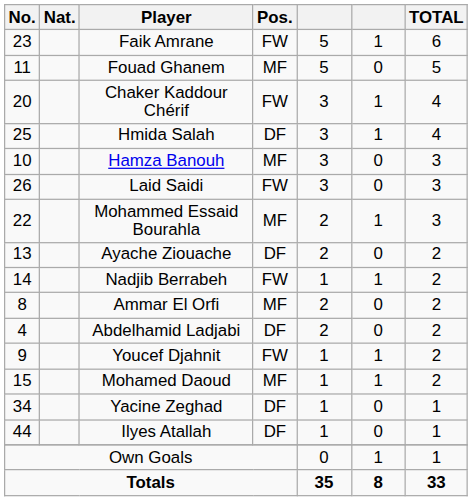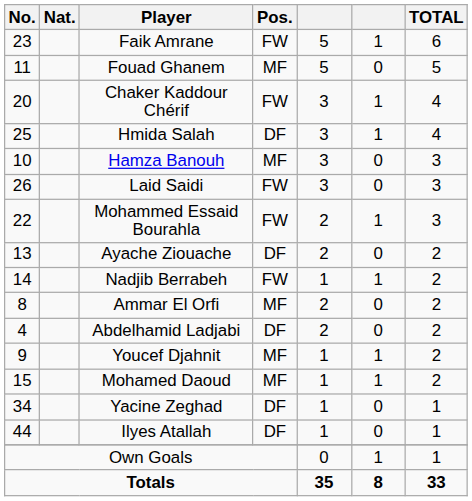Mohammed Essaid Bourahla | Pos.: MF -> FW
Youcef Djahnit | Pos.: FW -> MF
